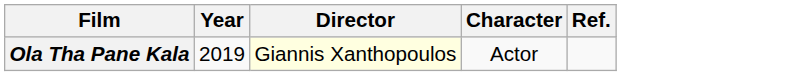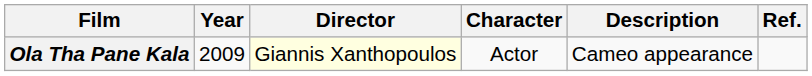+ column: Description | Cameo appearance
Ola Tha Pane Kala | Year: 2019 -> 2009
